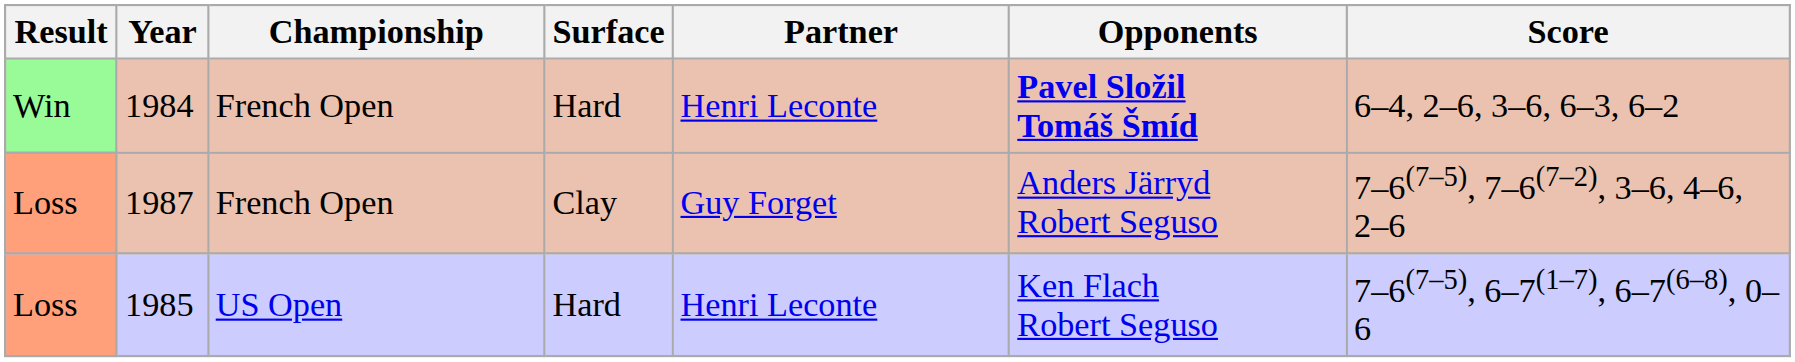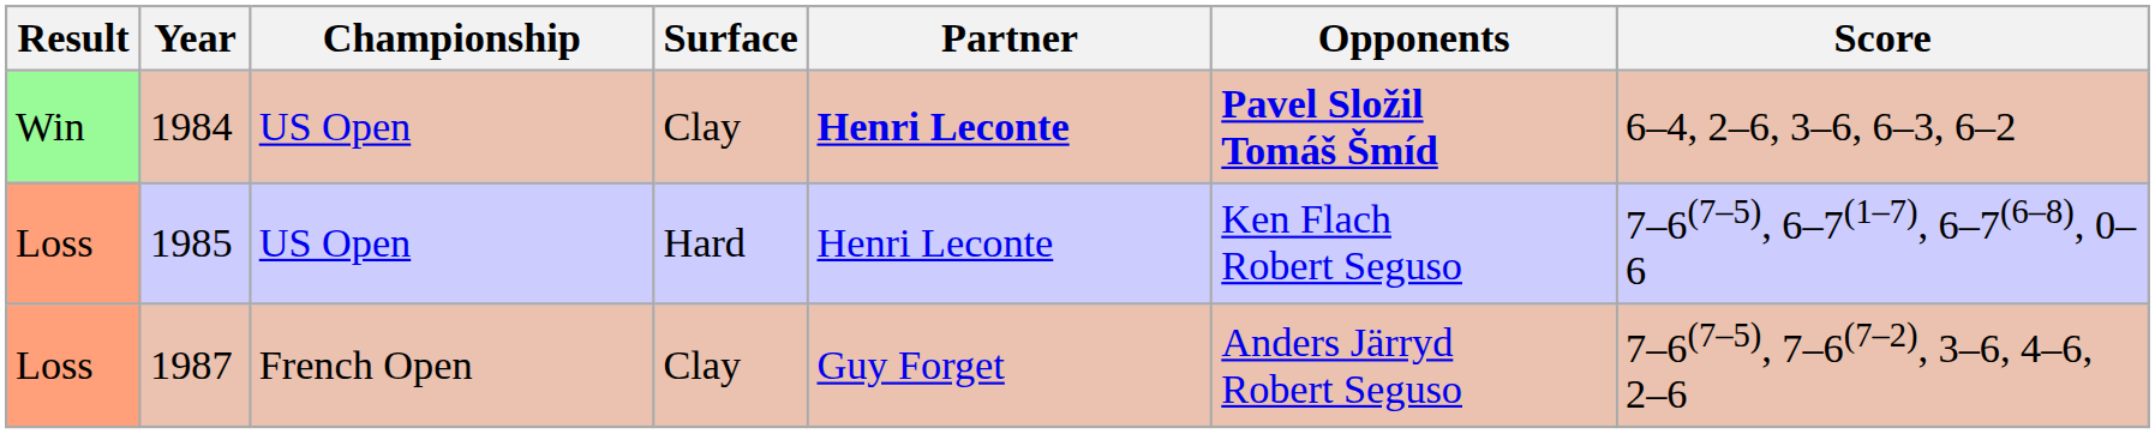1984 | Championship: French Open -> US Open
1984 | Surface: Hard -> Clay
1984 | Partner: normal -> bold
rows swapped: 1985 <-> 1987
